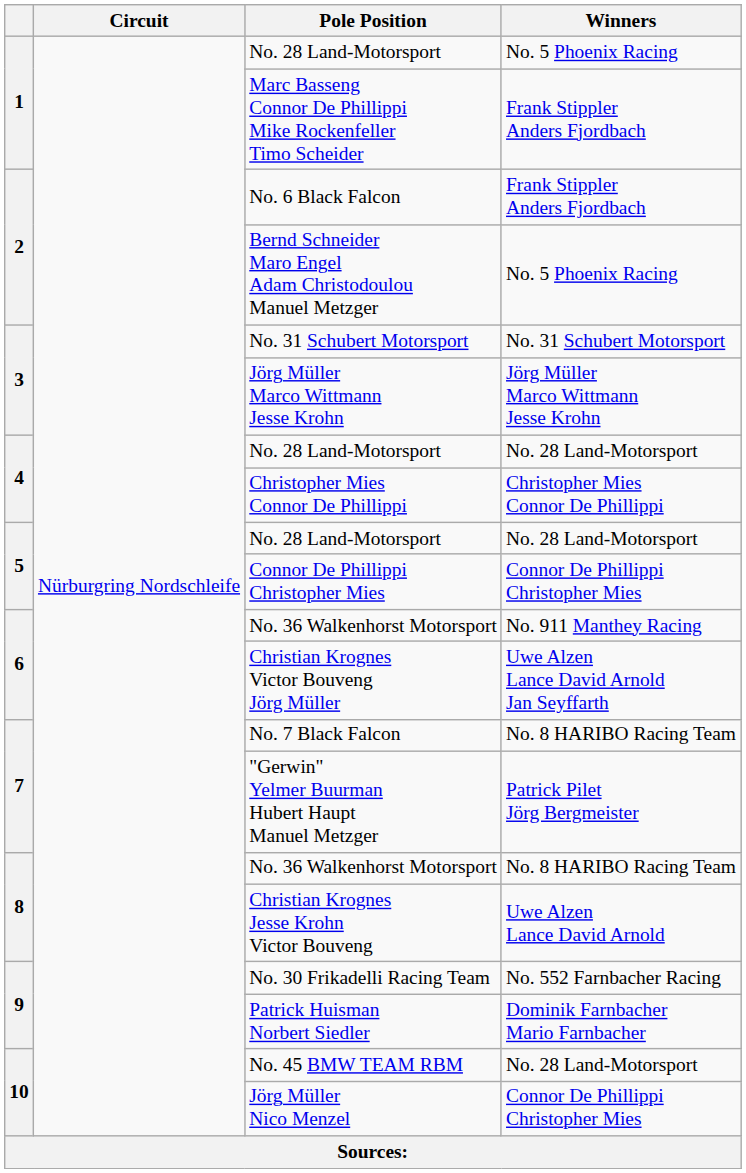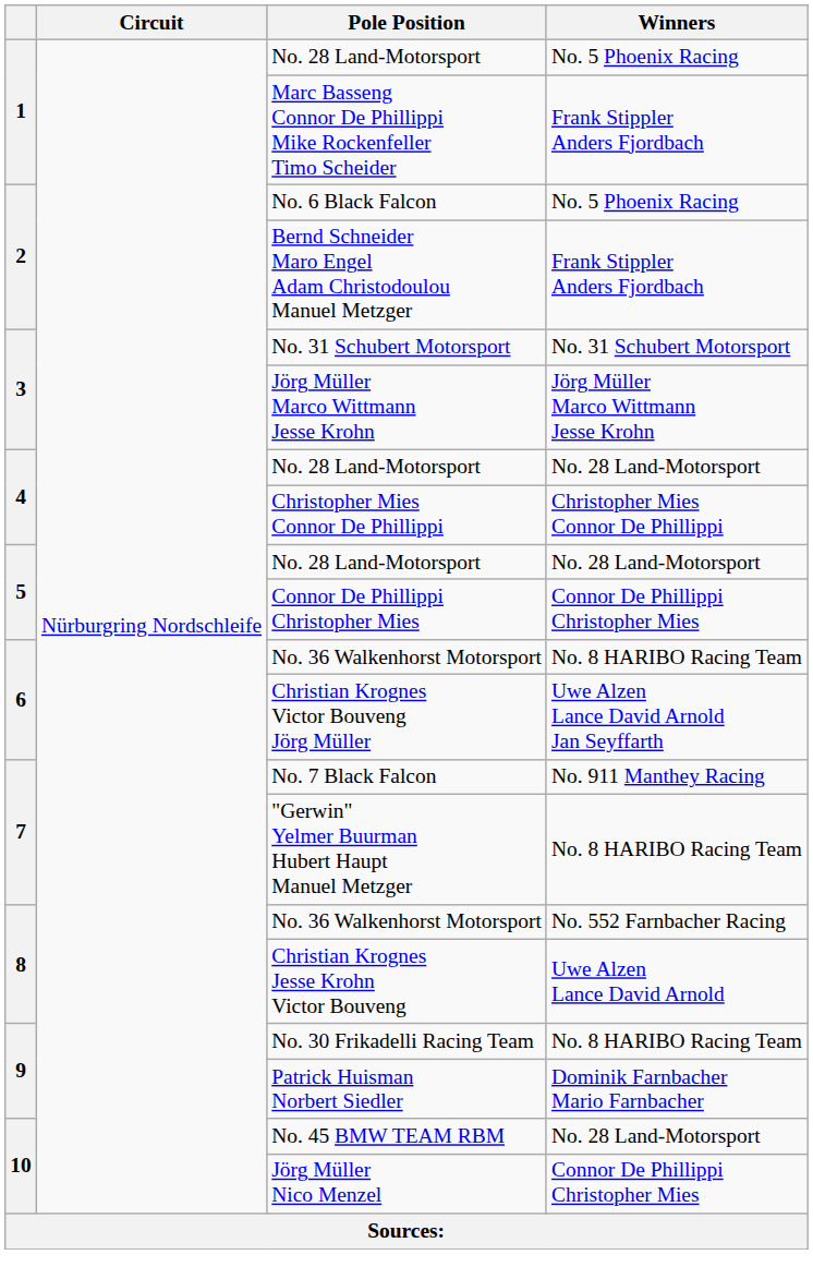No. 6 Black Falcon | Winners: Frank Stippler Anders Fjordbach -> No. 5 Phoenix Racing
Bernd Schneider Maro Engel Adam Christodoulou Manuel Metzger | Winners: No. 5 Phoenix Racing -> Frank Stippler Anders Fjordbach
6 / No. 36 Walkenhorst Motorsport | Winners: No. 911 Manthey Racing -> No. 8 HARIBO Racing Team
No. 7 Black Falcon | Winners: No. 8 HARIBO Racing Team -> No. 911 Manthey Racing
"Gerwin" Yelmer Buurman Hubert Haupt Manuel Metzger | Winners: Patrick Pilet Jörg Bergmeister -> No. 8 HARIBO Racing Team
8 / No. 36 Walkenhorst Motorsport | Winners: No. 8 HARIBO Racing Team -> No. 552 Farnbacher Racing
No. 30 Frikadelli Racing Team | Winners: No. 552 Farnbacher Racing -> No. 8 HARIBO Racing Team
